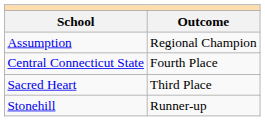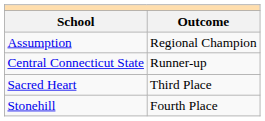Central Connecticut State | Outcome: Fourth Place -> Runner-up
Stonehill | Outcome: Runner-up -> Fourth Place
